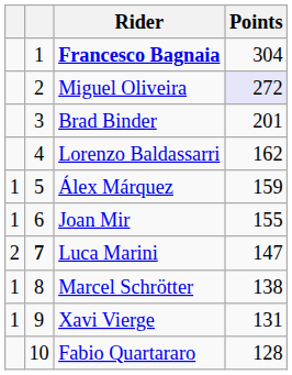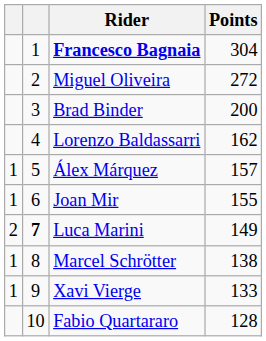Miguel Oliveira | Points: lavender background -> no background
Brad Binder | Points: 201 -> 200
Álex Márquez | Points: 159 -> 157
Luca Marini | Points: 147 -> 149
Xavi Vierge | Points: 131 -> 133
